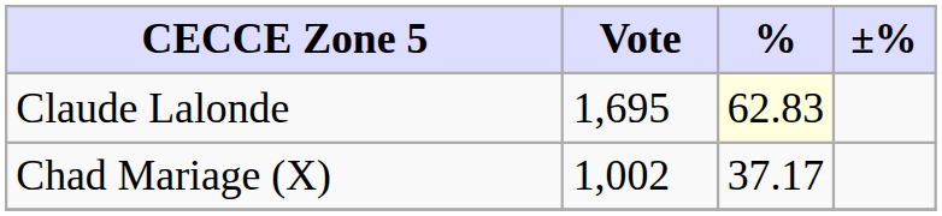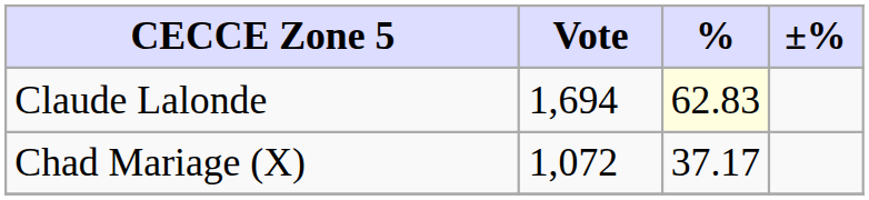Claude Lalonde | Vote: 1,695 -> 1,694
Chad Mariage (X) | Vote: 1,002 -> 1,072
